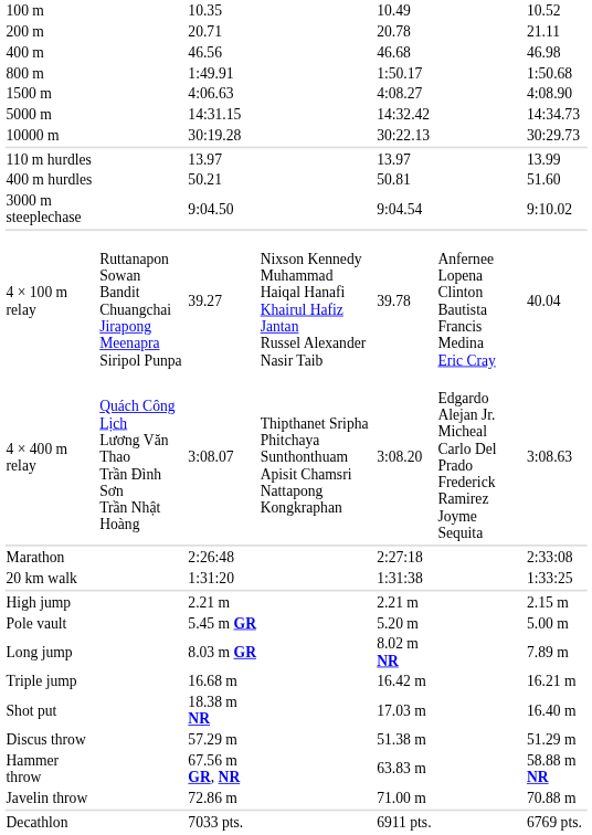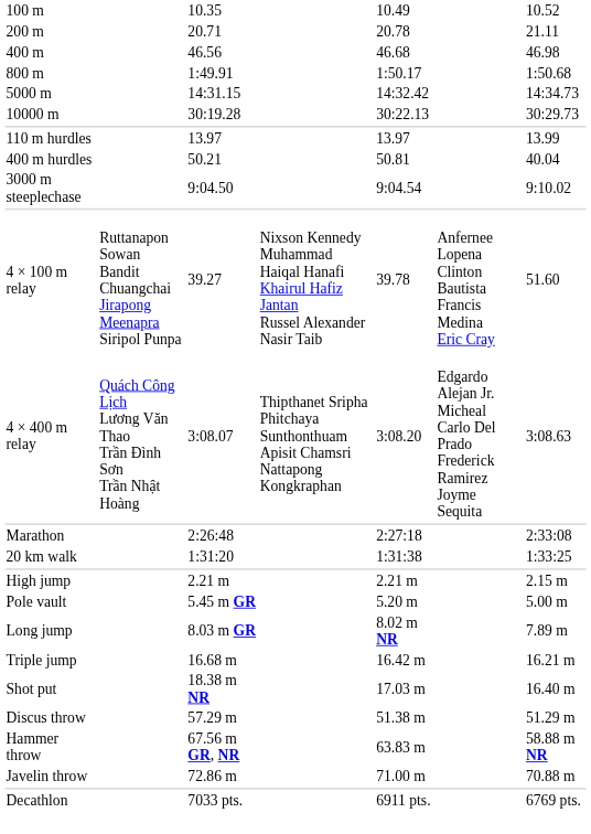- row: 1500 m | 4:06.63 | 4:08.27 | 4:08.90
400 m hurdles | column 7: 51.60 -> 40.04
4 × 100 m relay | column 7: 40.04 -> 51.60
